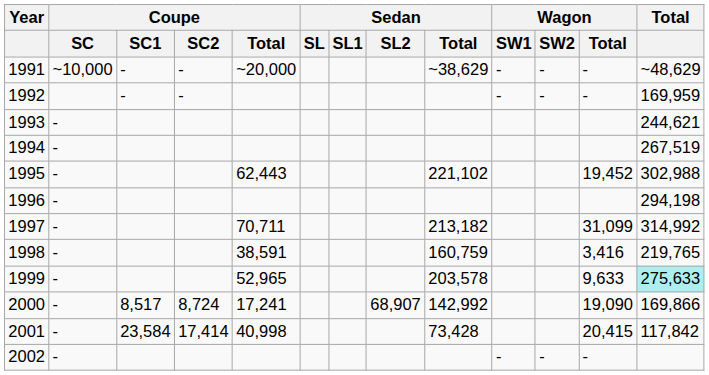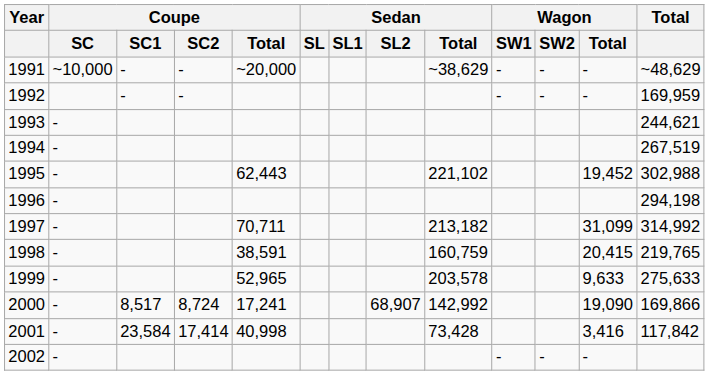1998 | Wagon / Total: 3,416 -> 20,415
1999 | Total: paleturquoise background -> no background
2001 | Wagon / Total: 20,415 -> 3,416
